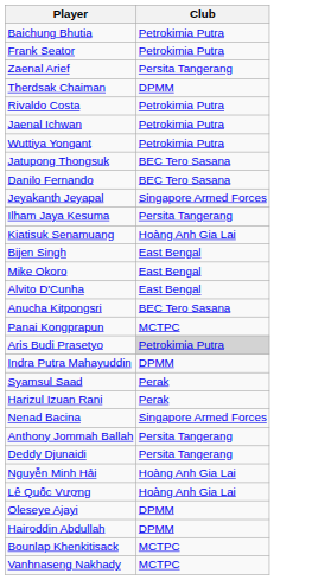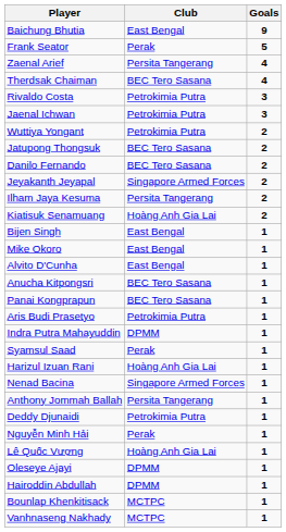+ column: Goals | 9 | 5 | 4 | 4 | 3 | 3 | 2 | 2 | 2 | 2 | 2 | 2 | 1 | 1 | 1 | 1 | 1 | 1 | 1 | 1 | 1 | 1 | 1 | 1 | 1 | 1 | 1 | 1 | 1 | 1
Baichung Bhutia | Club: Petrokimia Putra -> East Bengal
Frank Seator | Club: Petrokimia Putra -> Perak
Therdsak Chaiman | Club: DPMM -> BEC Tero Sasana
Panai Kongprapun | Club: MCTPC -> BEC Tero Sasana
Aris Budi Prasetyo | Club: lightgrey background -> no background
Harizul Izuan Rani | Club: Perak -> Hoàng Anh Gia Lai
Deddy Djunaidi | Club: Persita Tangerang -> Petrokimia Putra
Nguyễn Minh Hải | Club: Hoàng Anh Gia Lai -> Perak
